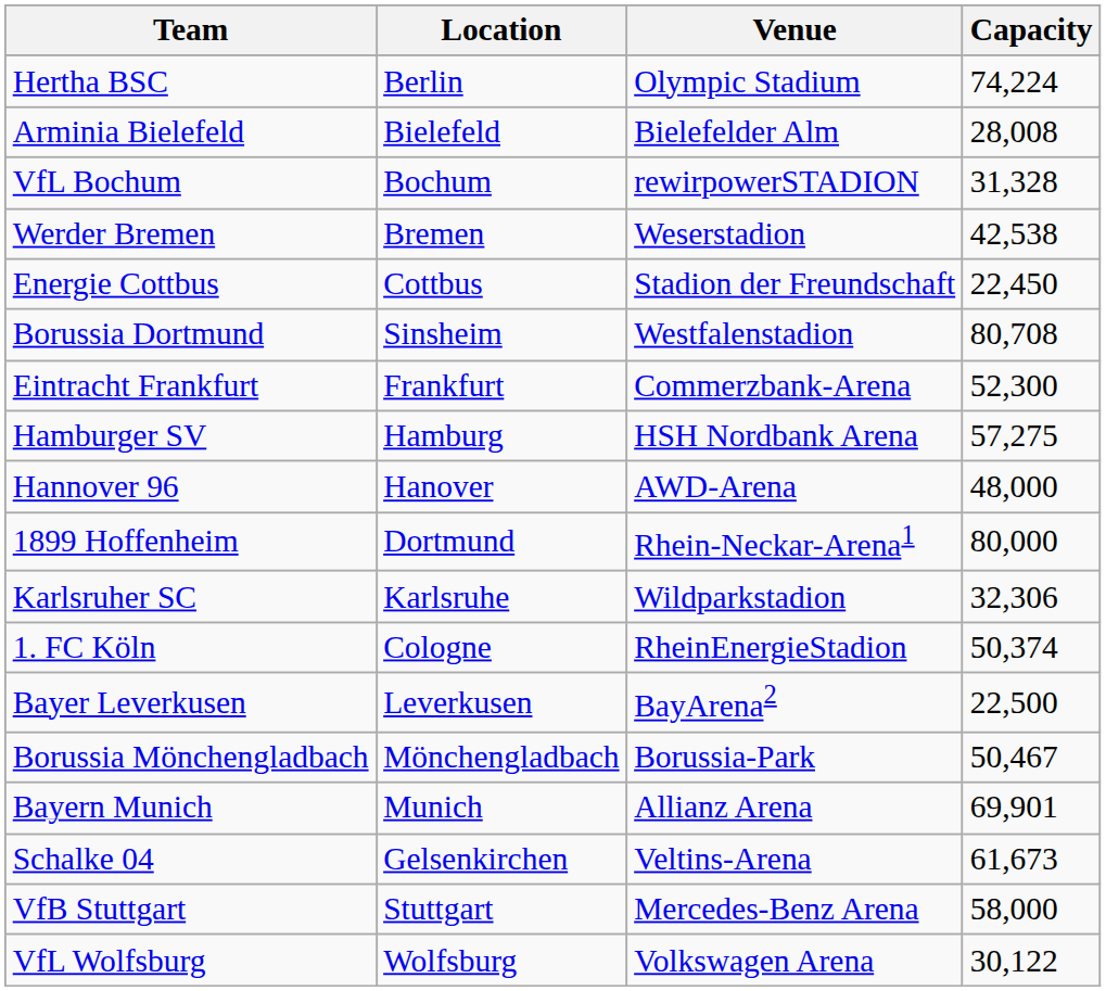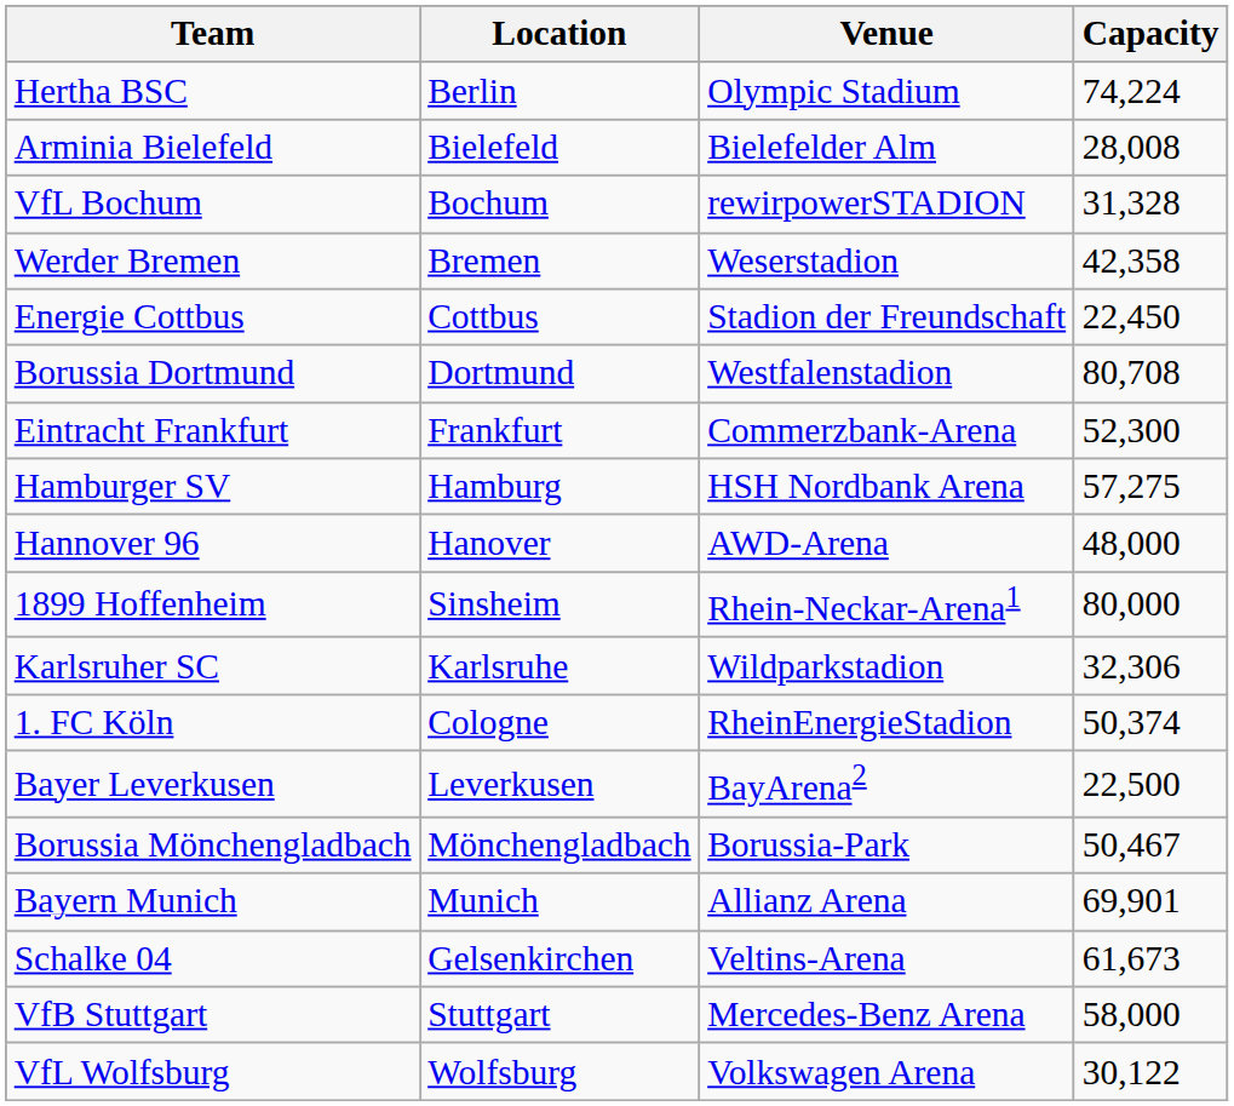Werder Bremen | Capacity: 42,538 -> 42,358
Borussia Dortmund | Location: Sinsheim -> Dortmund
1899 Hoffenheim | Location: Dortmund -> Sinsheim
